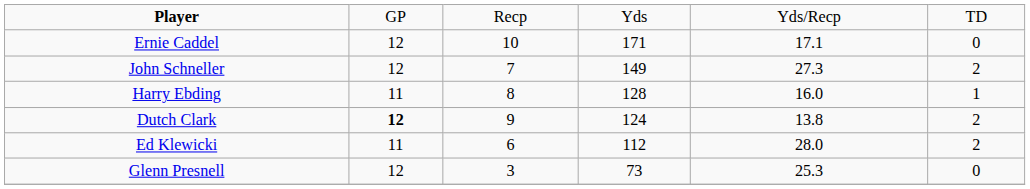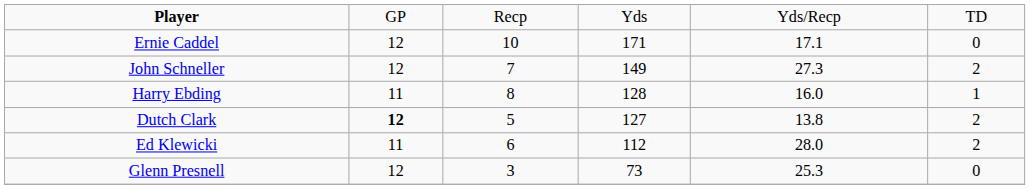Dutch Clark | column 3: 9 -> 5
Dutch Clark | column 4: 124 -> 127
